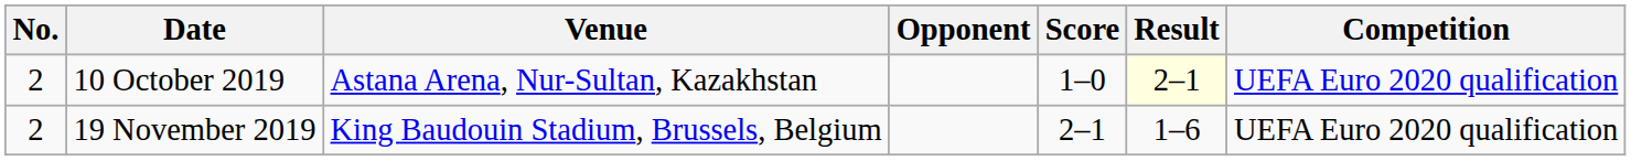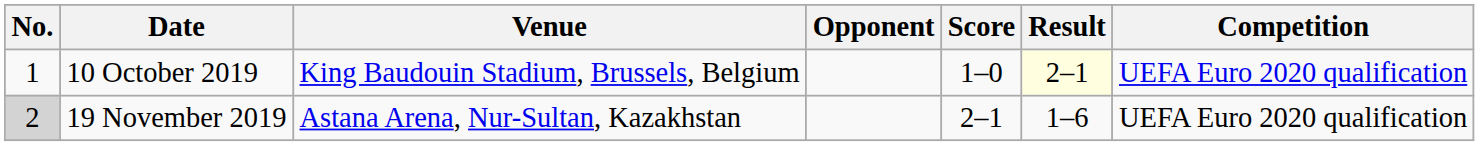10 October 2019 | No.: 2 -> 1
10 October 2019 | Venue: Astana Arena, Nur-Sultan, Kazakhstan -> King Baudouin Stadium, Brussels, Belgium
19 November 2019 | No.: no background -> lightgrey background
19 November 2019 | Venue: King Baudouin Stadium, Brussels, Belgium -> Astana Arena, Nur-Sultan, Kazakhstan
